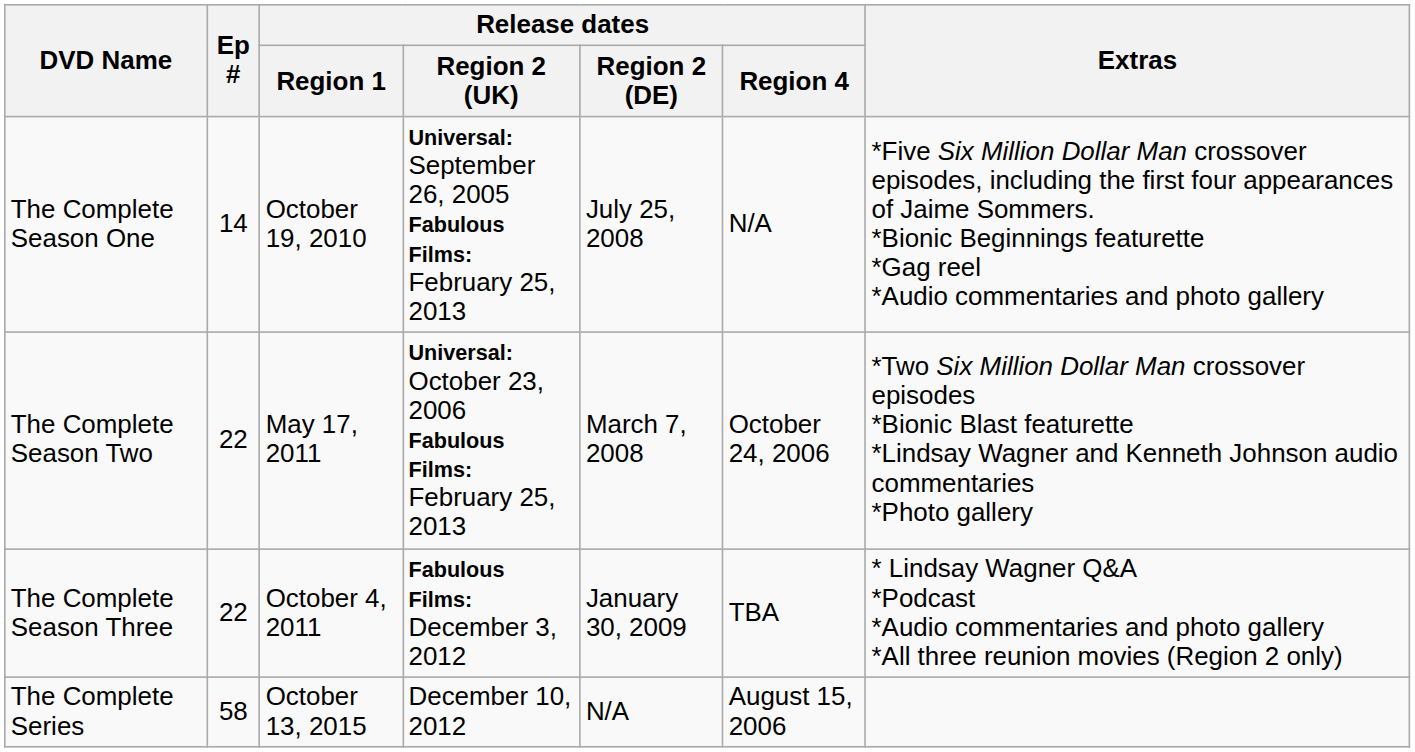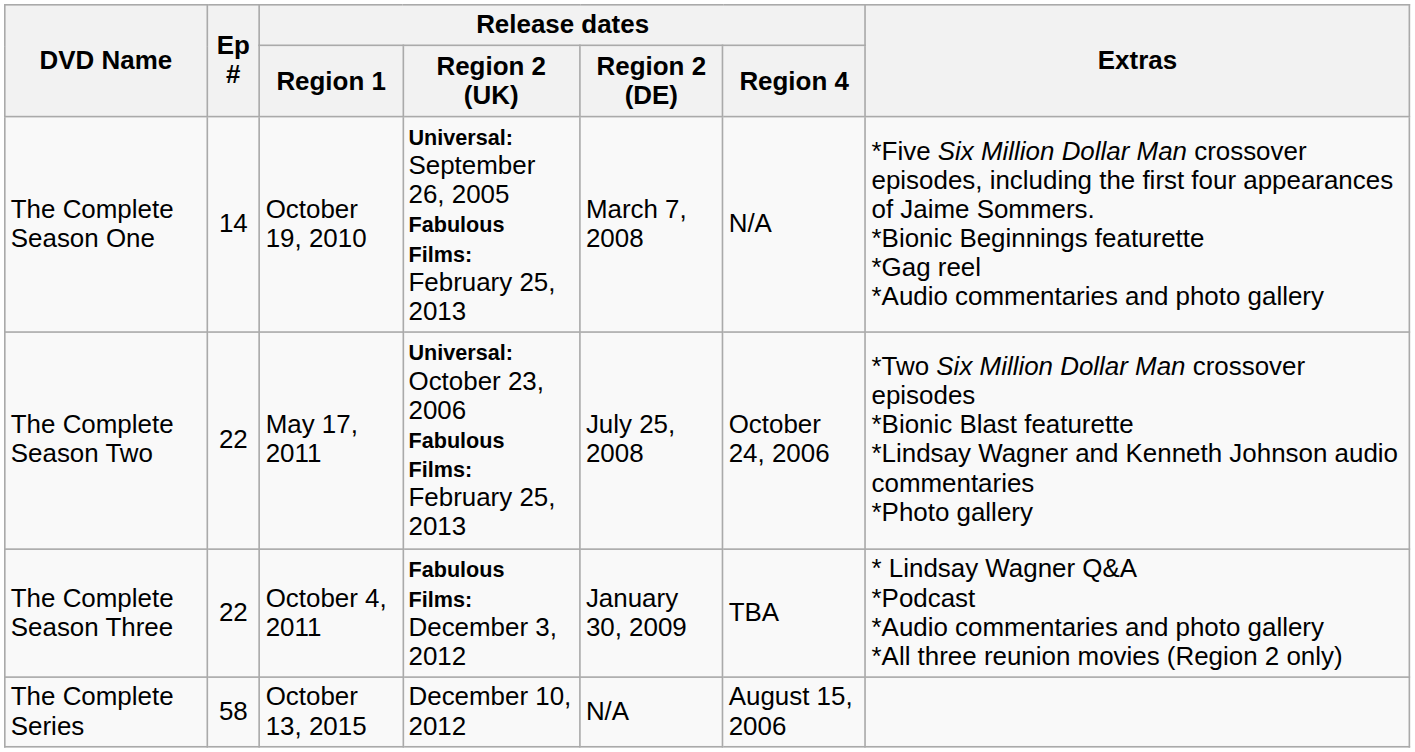The Complete Season One | Release dates / Region 2 (DE): July 25, 2008 -> March 7, 2008
The Complete Season Two | Release dates / Region 2 (DE): March 7, 2008 -> July 25, 2008
